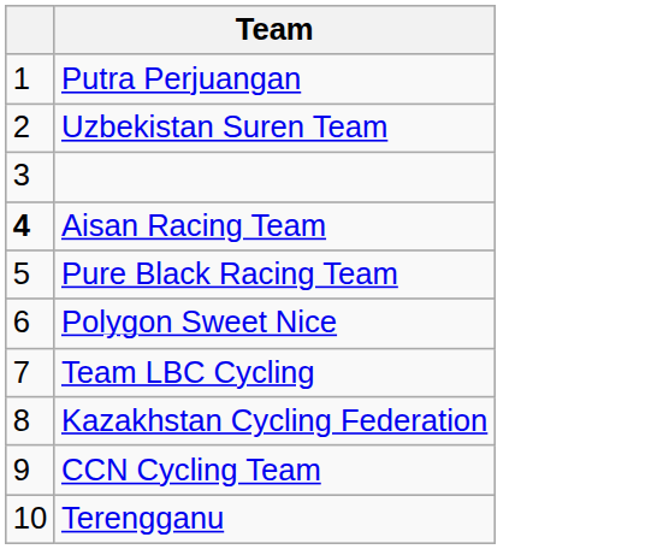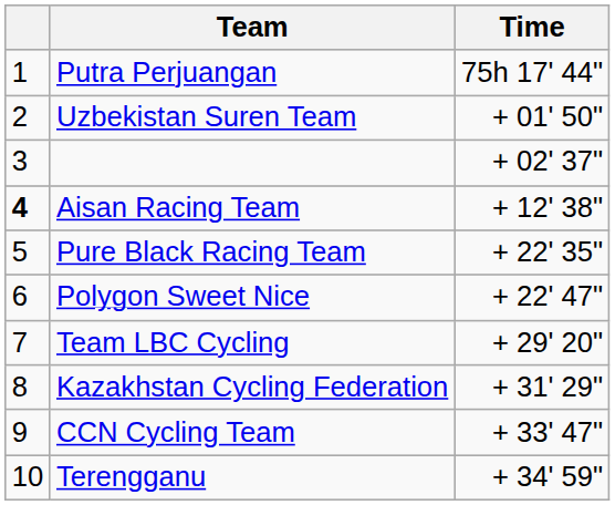+ column: Time | 75h 17' 44" | + 01' 50" | + 02' 37" | + 12' 38" | + 22' 35" | + 22' 47" | + 29' 20" | + 31' 29" | + 33' 47" | + 34' 59"
